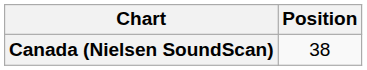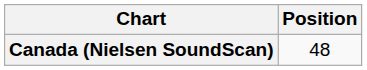Canada (Nielsen SoundScan) | Position: 38 -> 48
